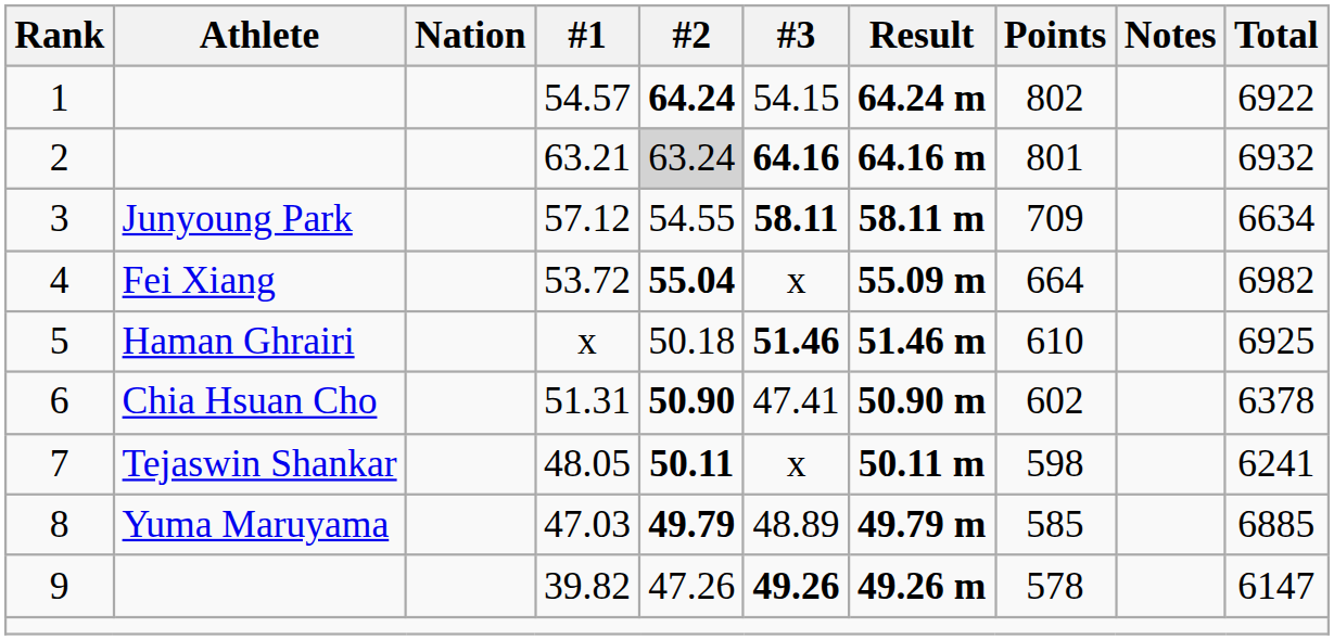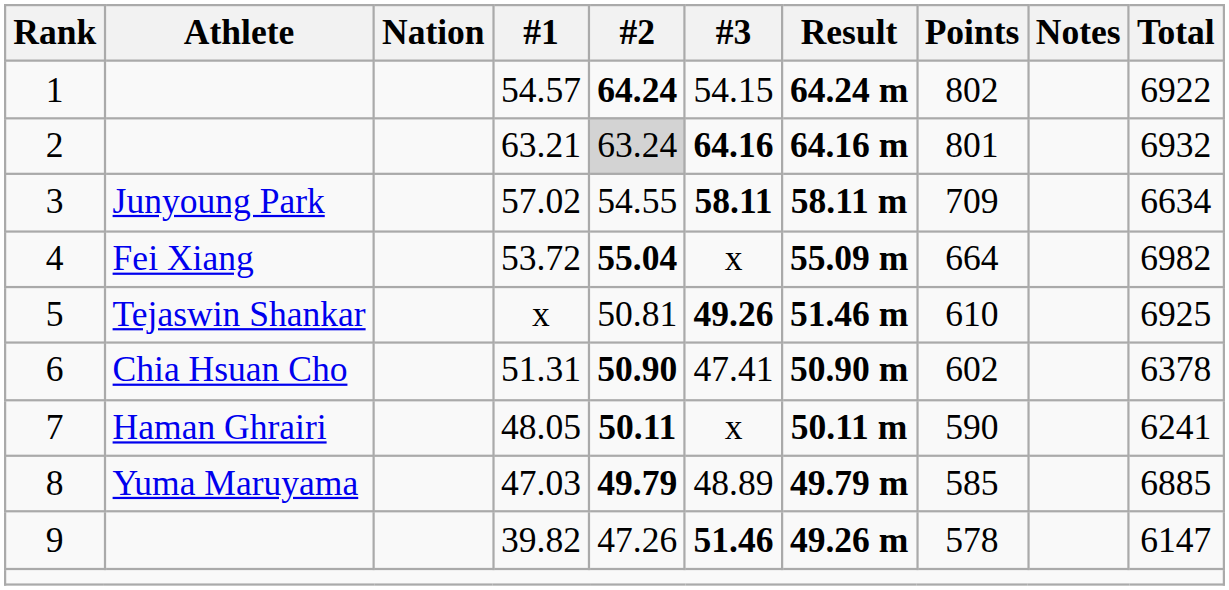3 | #1: 57.12 -> 57.02
5 | Athlete: Haman Ghrairi -> Tejaswin Shankar
5 | #2: 50.18 -> 50.81
5 | #3: 51.46 -> 49.26
7 | Athlete: Tejaswin Shankar -> Haman Ghrairi
7 | Points: 598 -> 590
9 | #3: 49.26 -> 51.46
